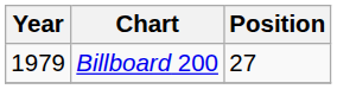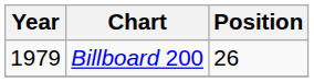Billboard 200 | Position: 27 -> 26
